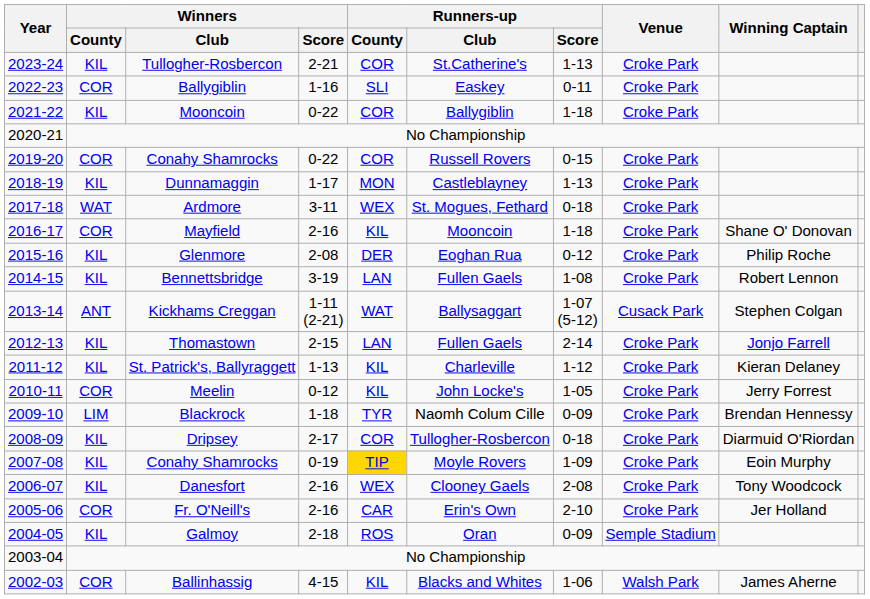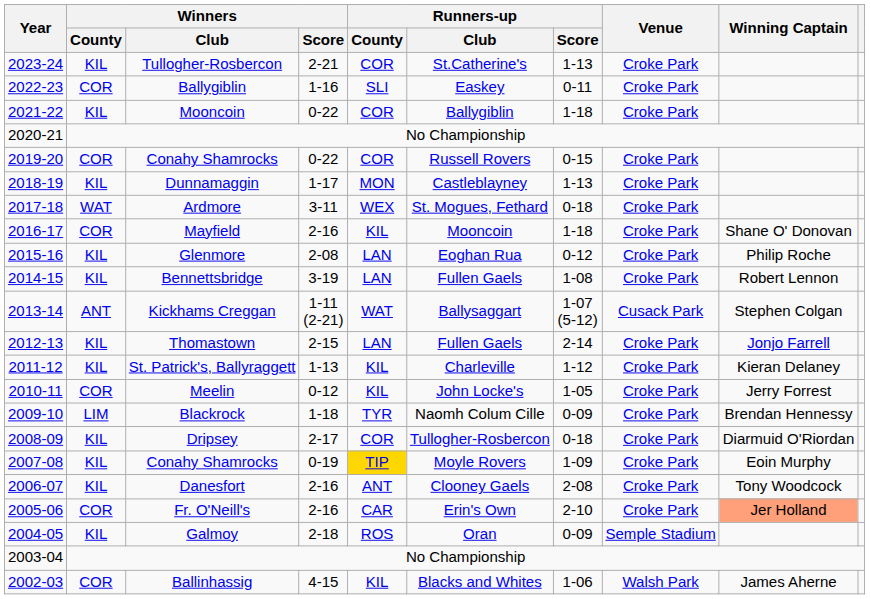Glenmore | Runners-up / County: DER -> LAN
Danesfort | Runners-up / County: WEX -> ANT
Fr. O'Neill's | Winning Captain: no background -> lightsalmon background
